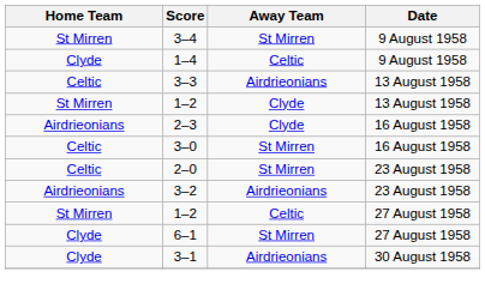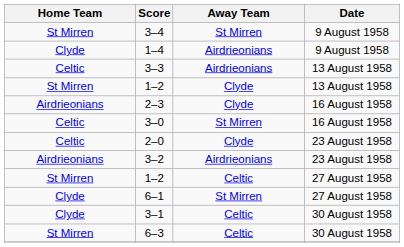1–4 | Away Team: Celtic -> Airdrieonians
2–0 | Away Team: St Mirren -> Clyde
3–1 | Away Team: Airdrieonians -> Celtic
+ row: St Mirren | 6–3 | Celtic | 30 August 1958
